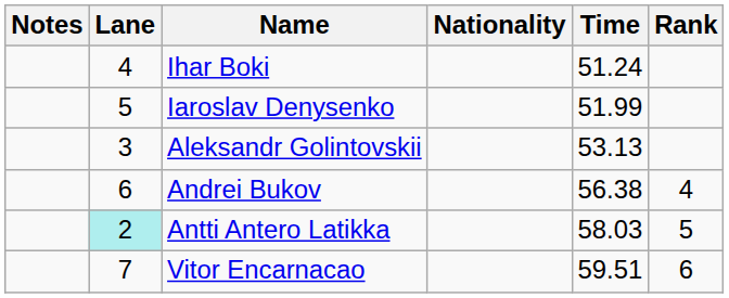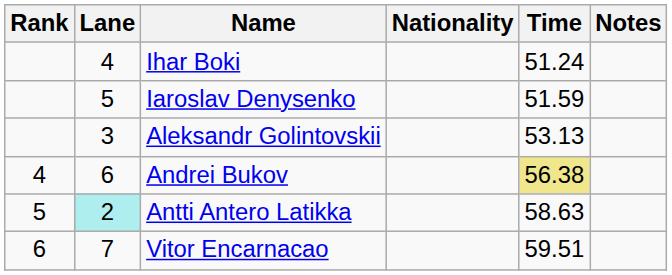columns swapped: Rank <-> Notes
Iaroslav Denysenko | Time: 51.99 -> 51.59
Andrei Bukov | Time: no background -> khaki background
Antti Antero Latikka | Time: 58.03 -> 58.63
